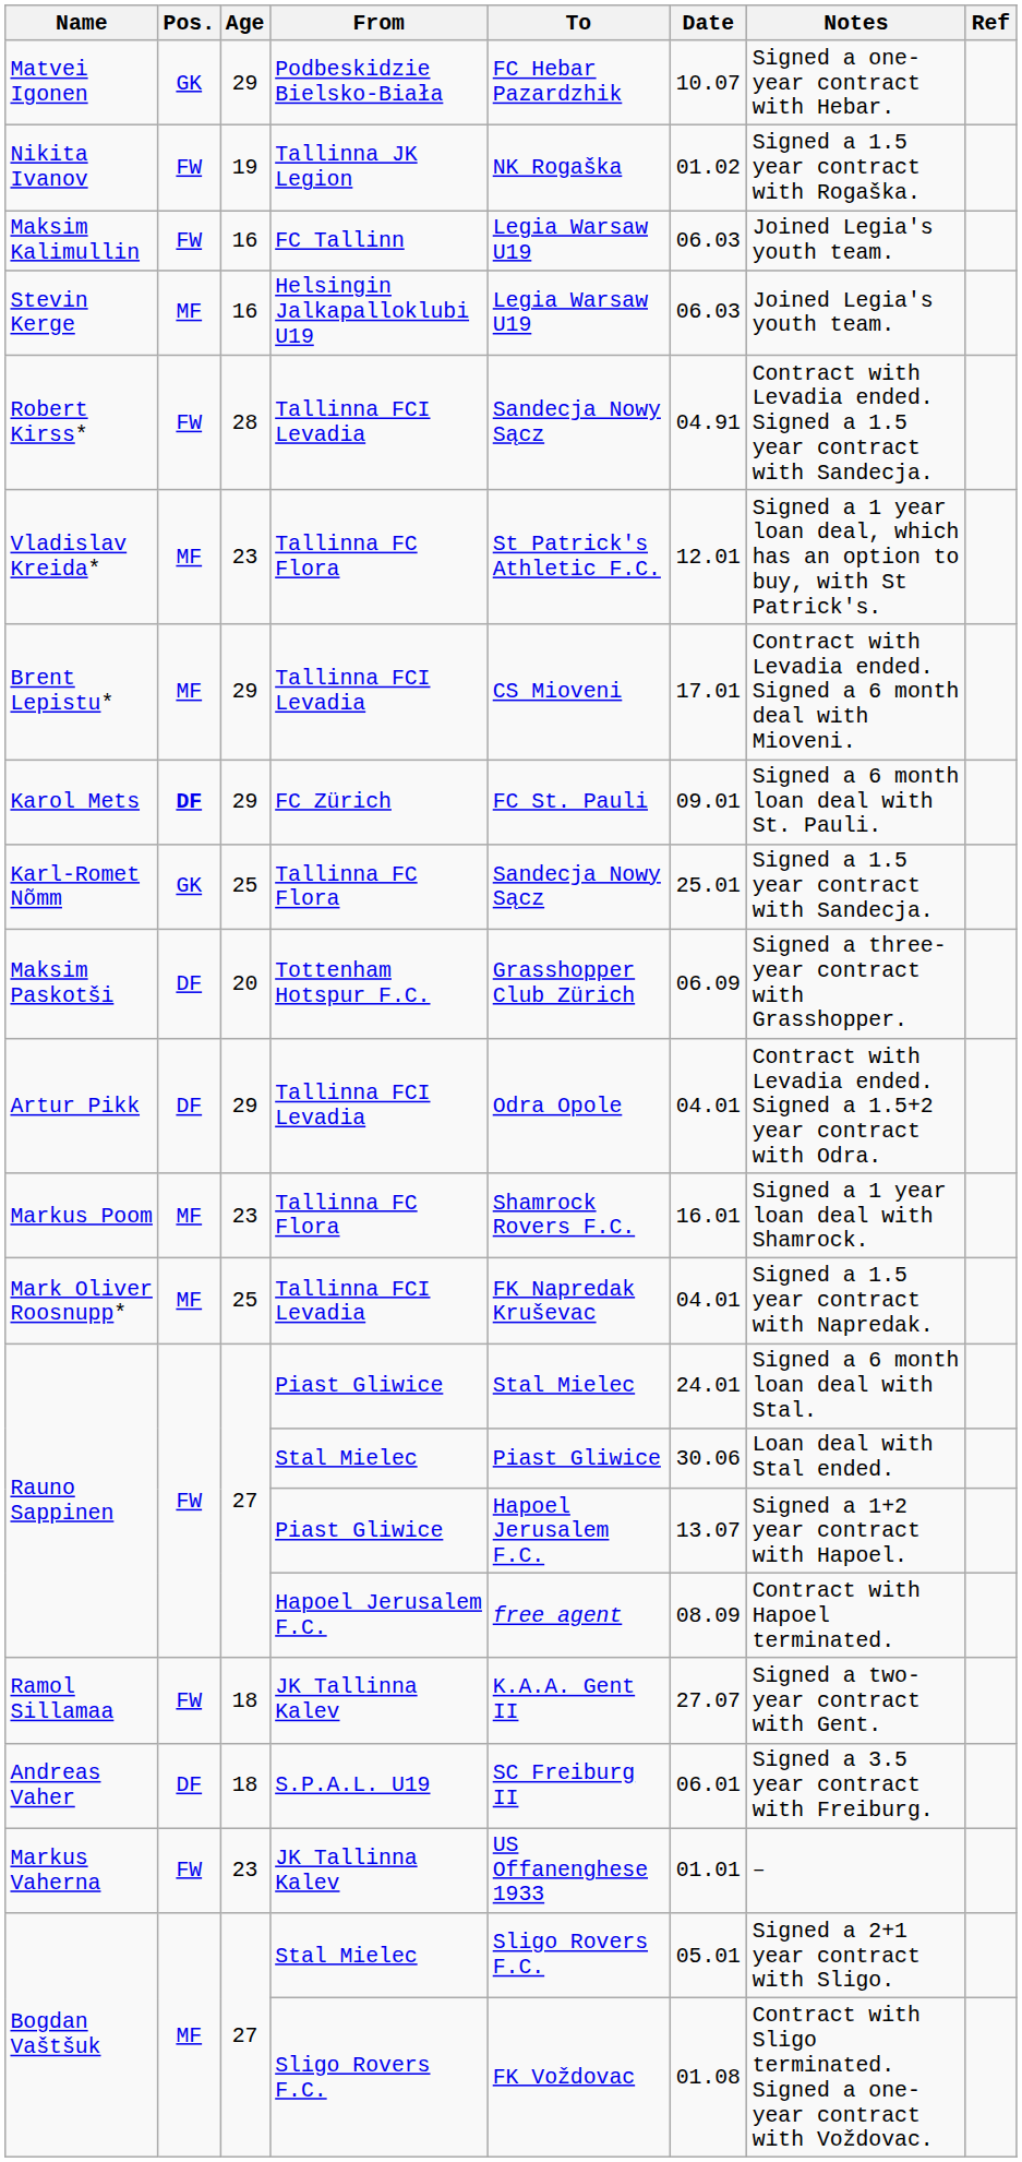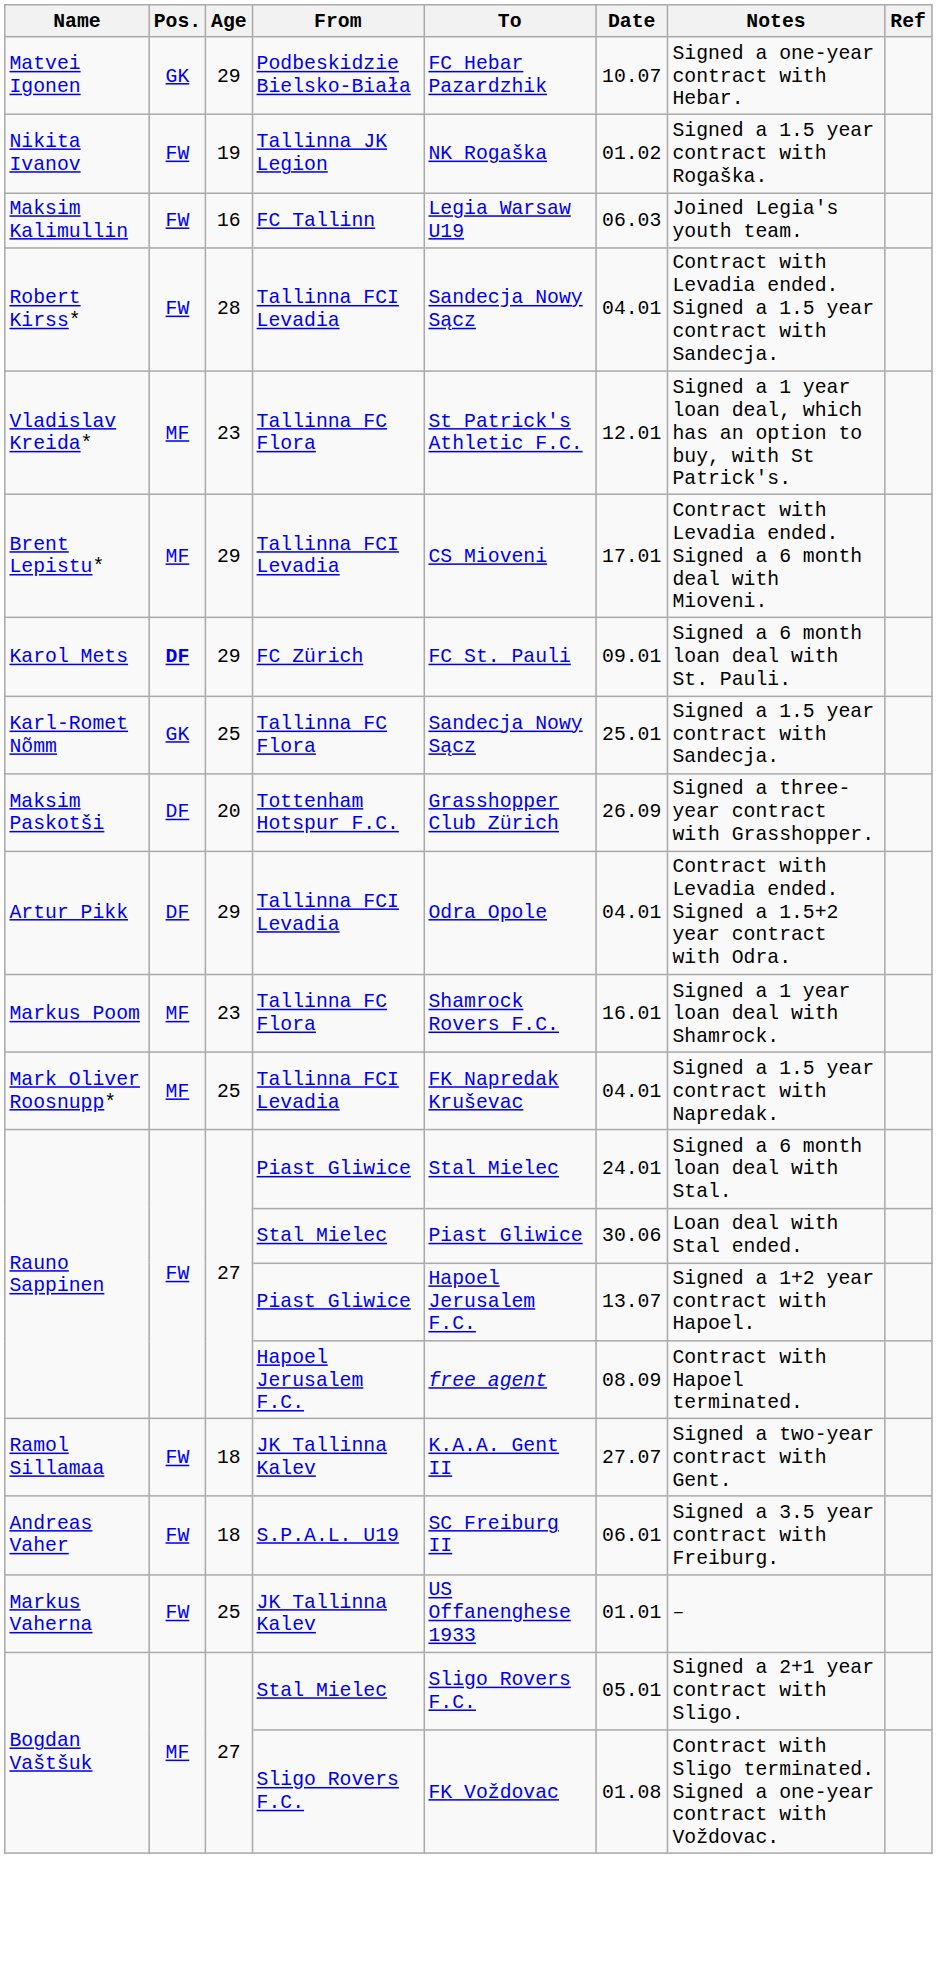- row: Stevin Kerge | MF | 16 | Helsingin Jalkapalloklubi U19 | Legia Warsaw U19 | 06.03 | Joined Legia's youth team.
Robert Kirss* | Date: 04.91 -> 04.01
Maksim Paskotši | Date: 06.09 -> 26.09
Andreas Vaher | Pos.: DF -> FW
Markus Vaherna | Age: 23 -> 25
